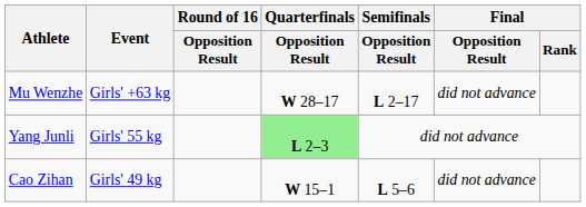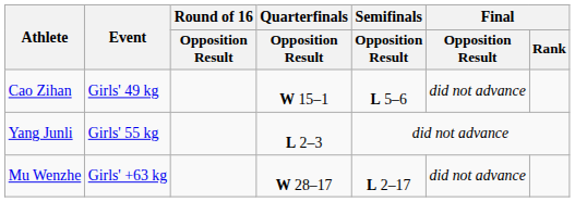rows swapped: Cao Zihan <-> Mu Wenzhe
Yang Junli | Quarterfinals / Opposition Result: lightgreen background -> no background
